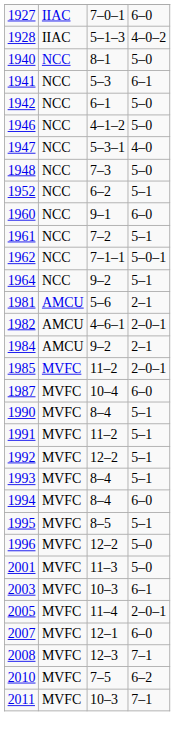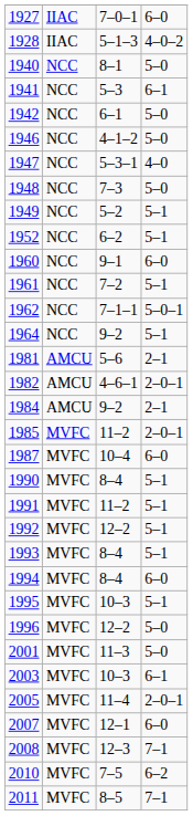+ row: 1949 | NCC | 5–2 | 5–1
1995 | column 3: 8–5 -> 10–3
2011 | column 3: 10–3 -> 8–5
